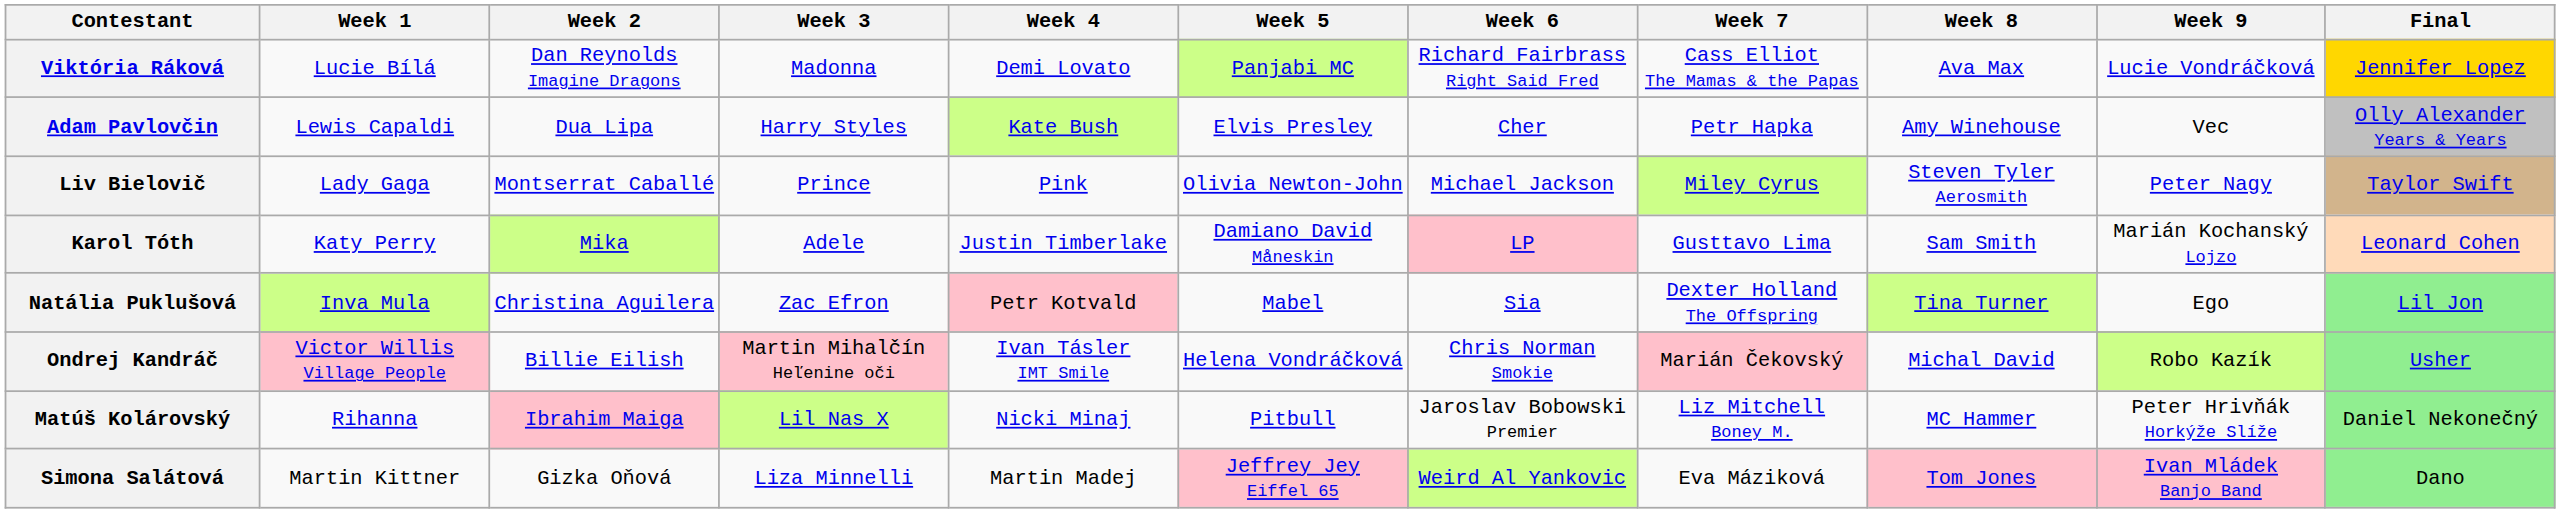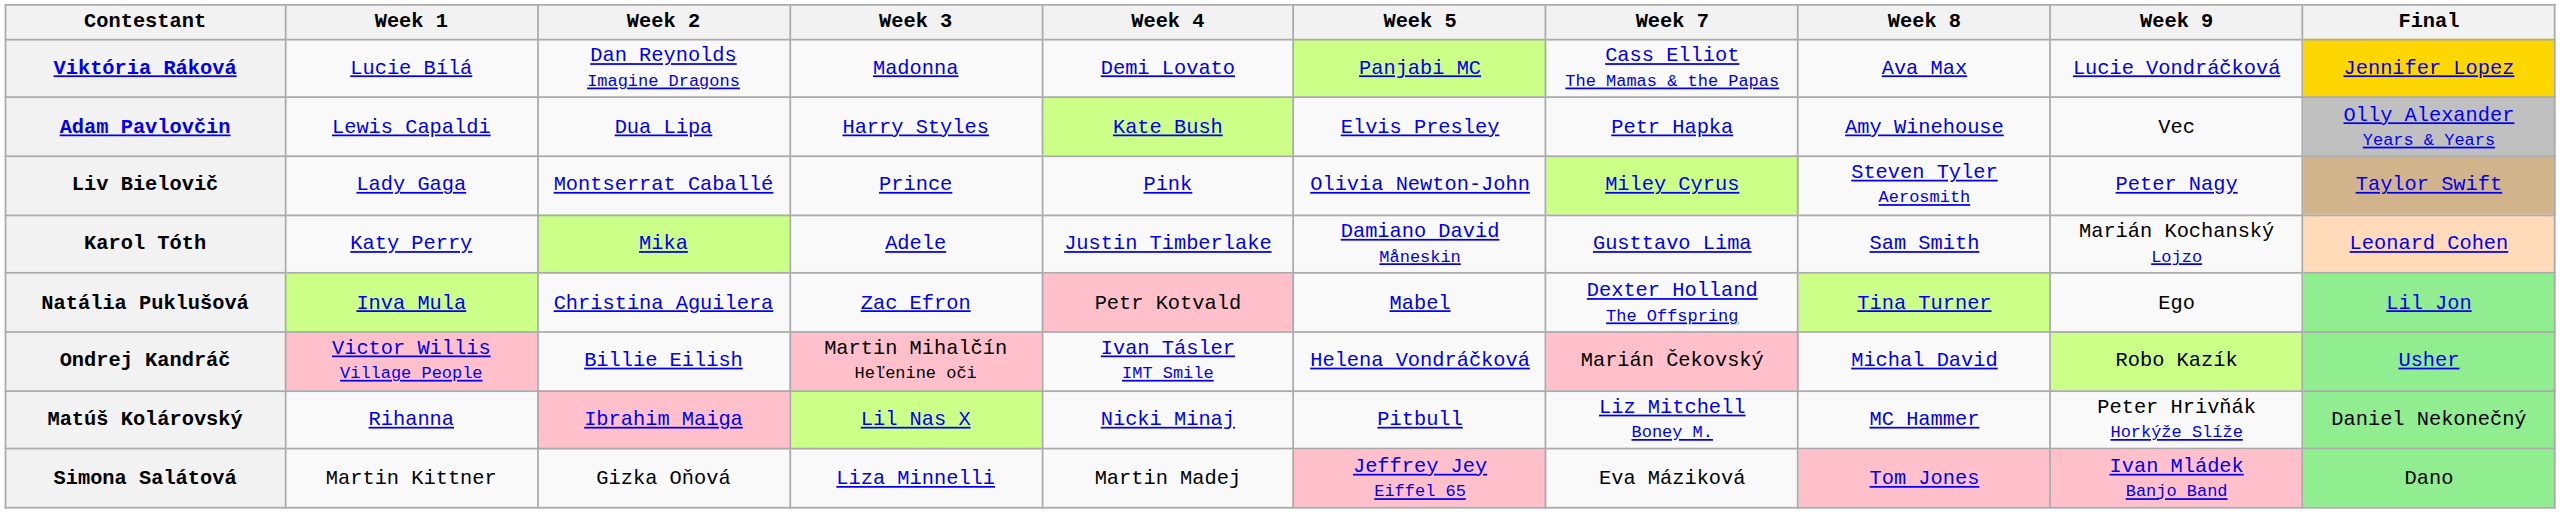- column: Week 6 | Richard Fairbrass Right Said Fred | Cher | Michael Jackson | LP | Sia | Chris Norman Smokie | Jaroslav Bobowski Premier | Weird Al Yankovic
